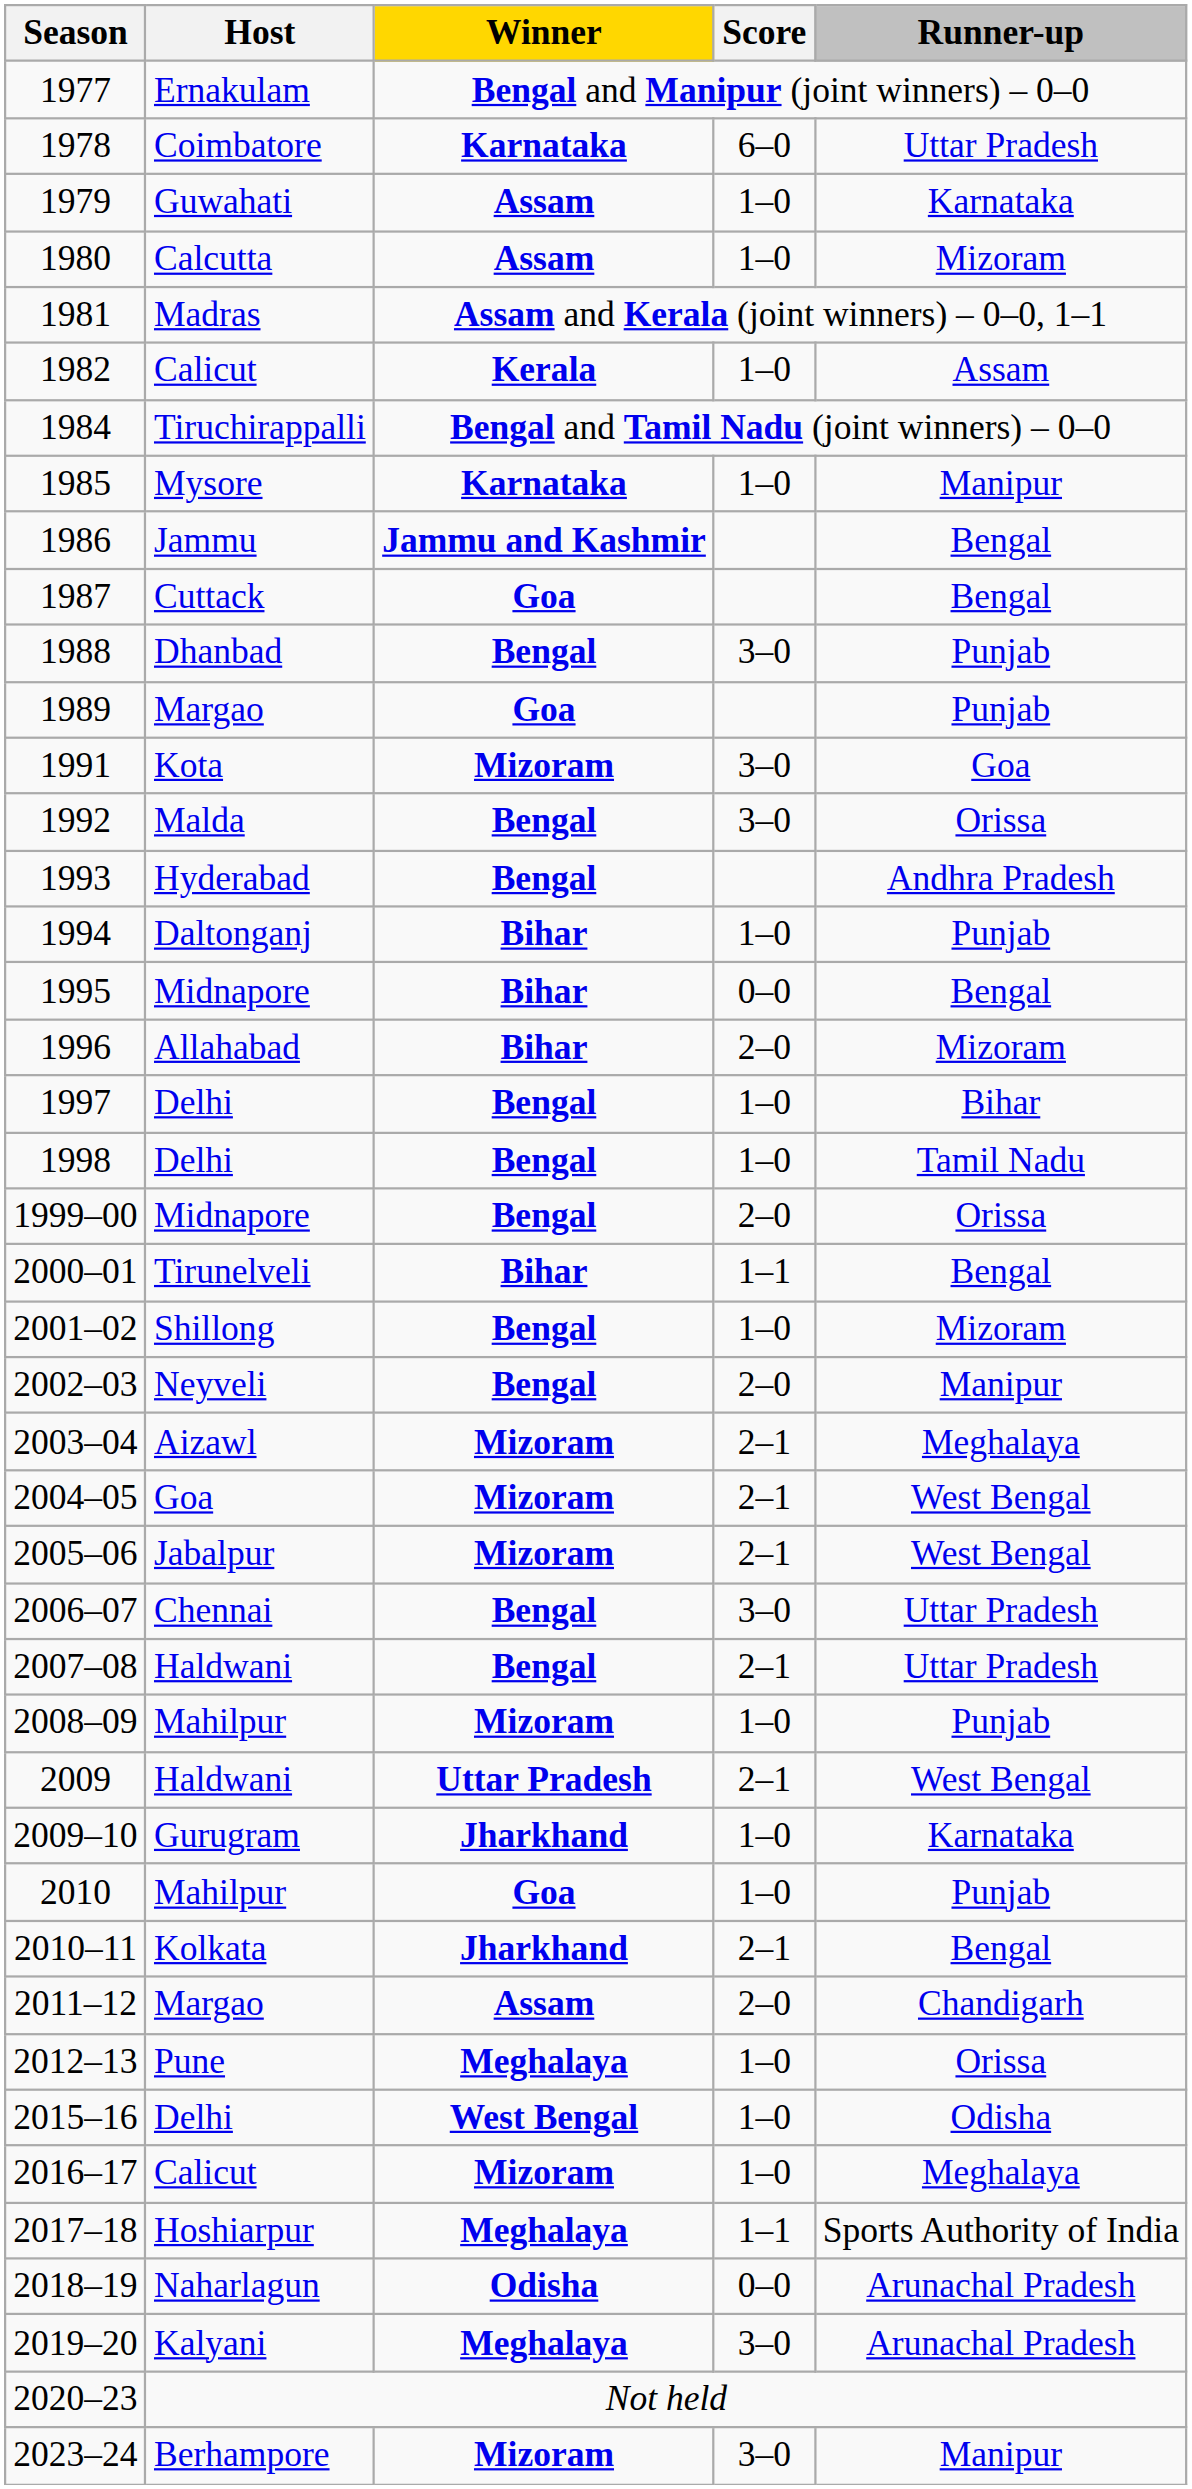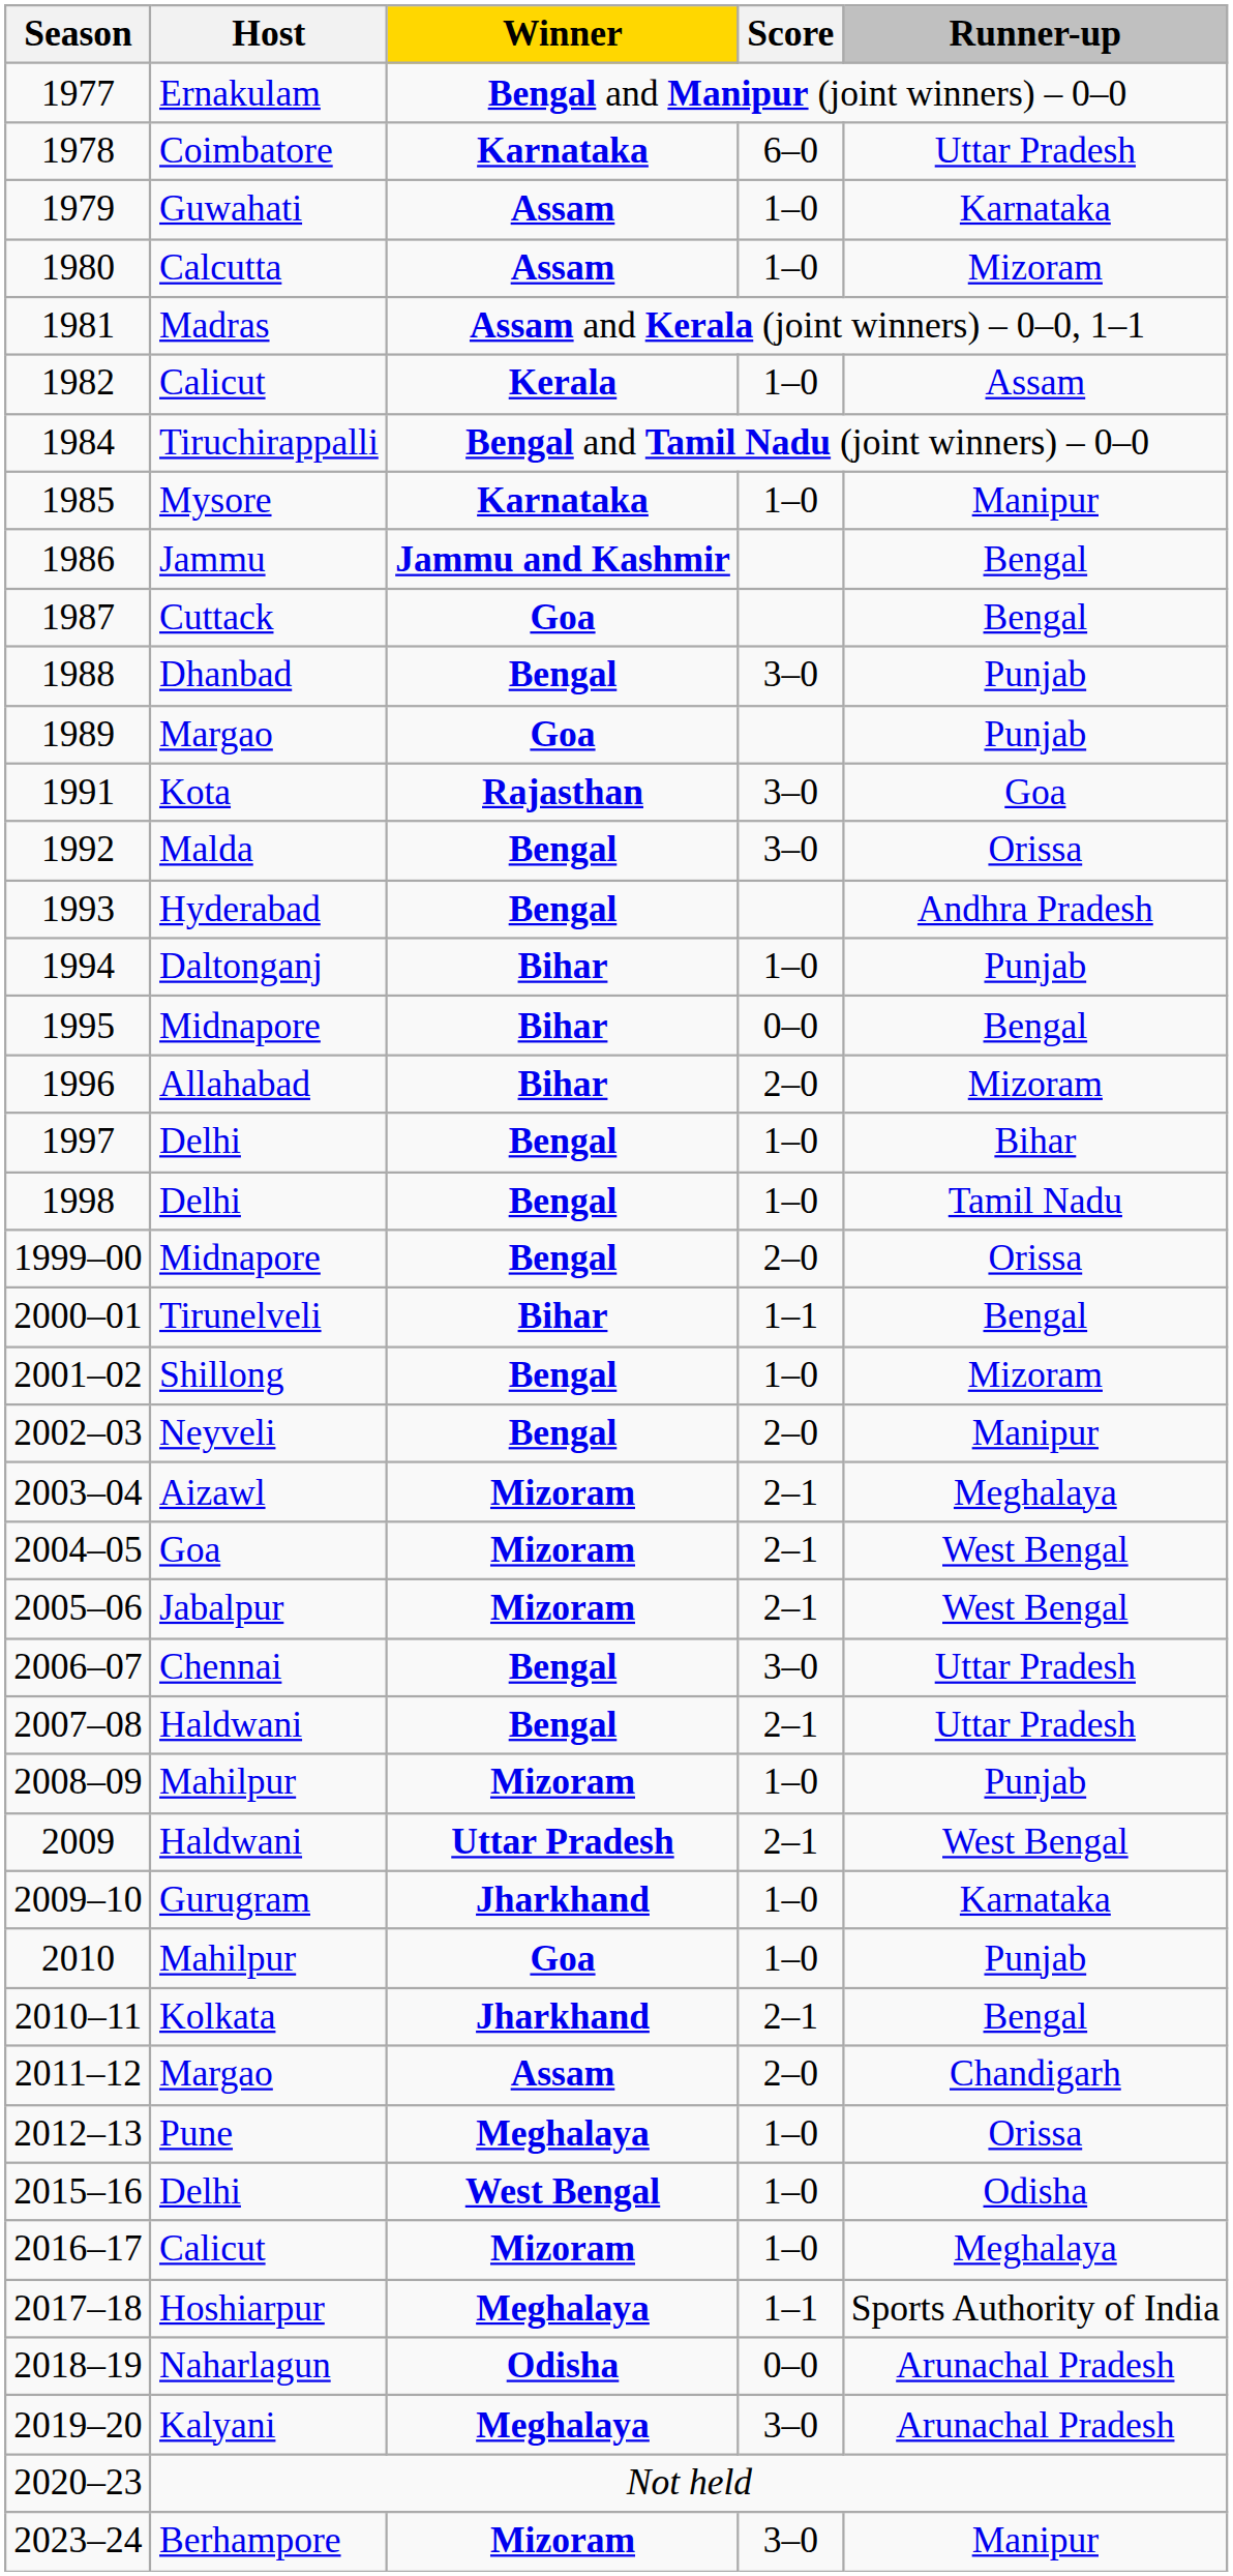1991 | Winner: Mizoram -> Rajasthan
